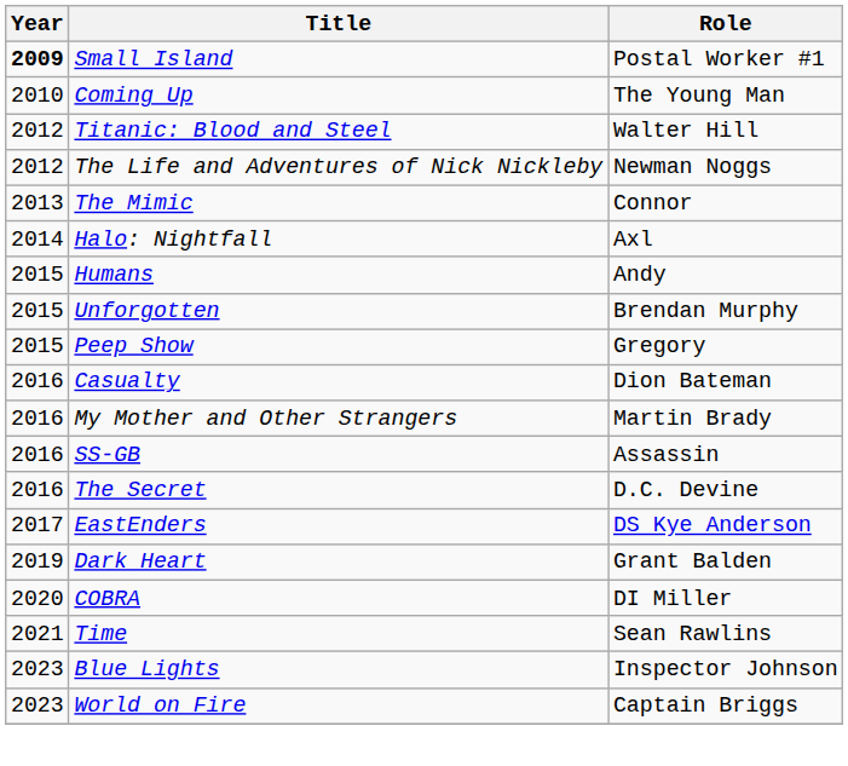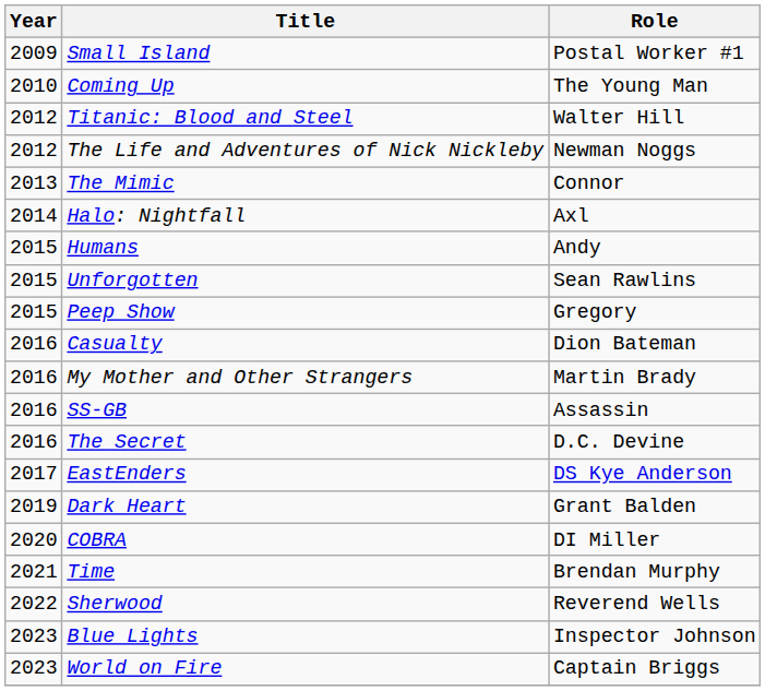Small Island | Year: bold -> normal
Unforgotten | Role: Brendan Murphy -> Sean Rawlins
Time | Role: Sean Rawlins -> Brendan Murphy
+ row: 2022 | Sherwood | Reverend Wells
